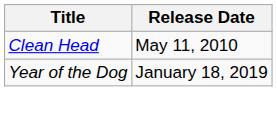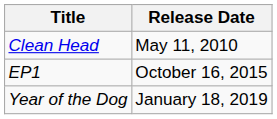+ row: EP1 | October 16, 2015
